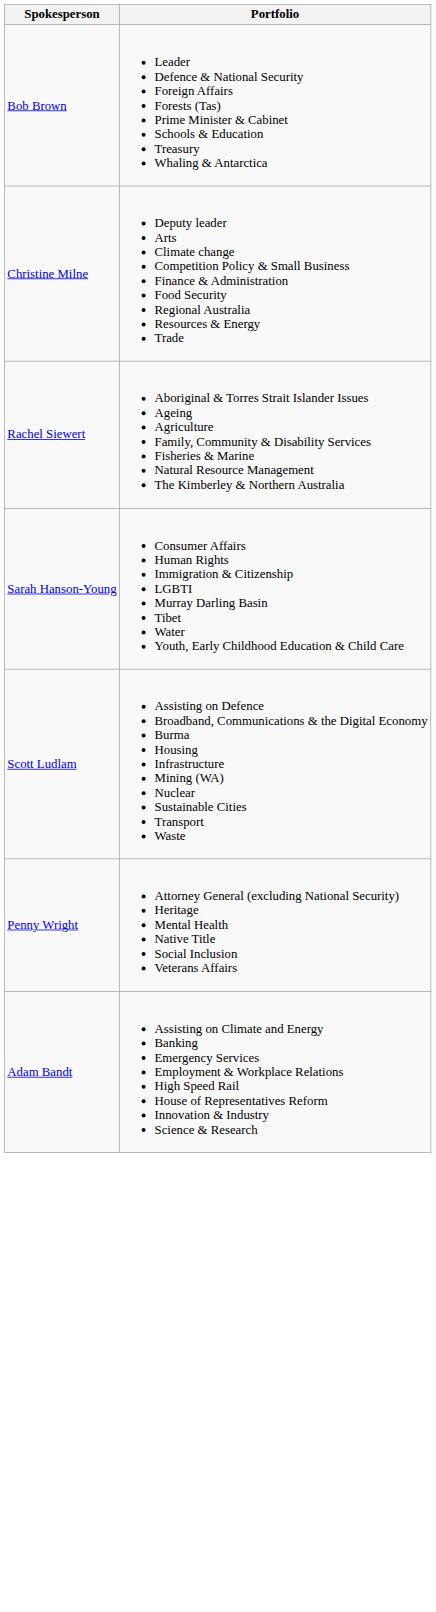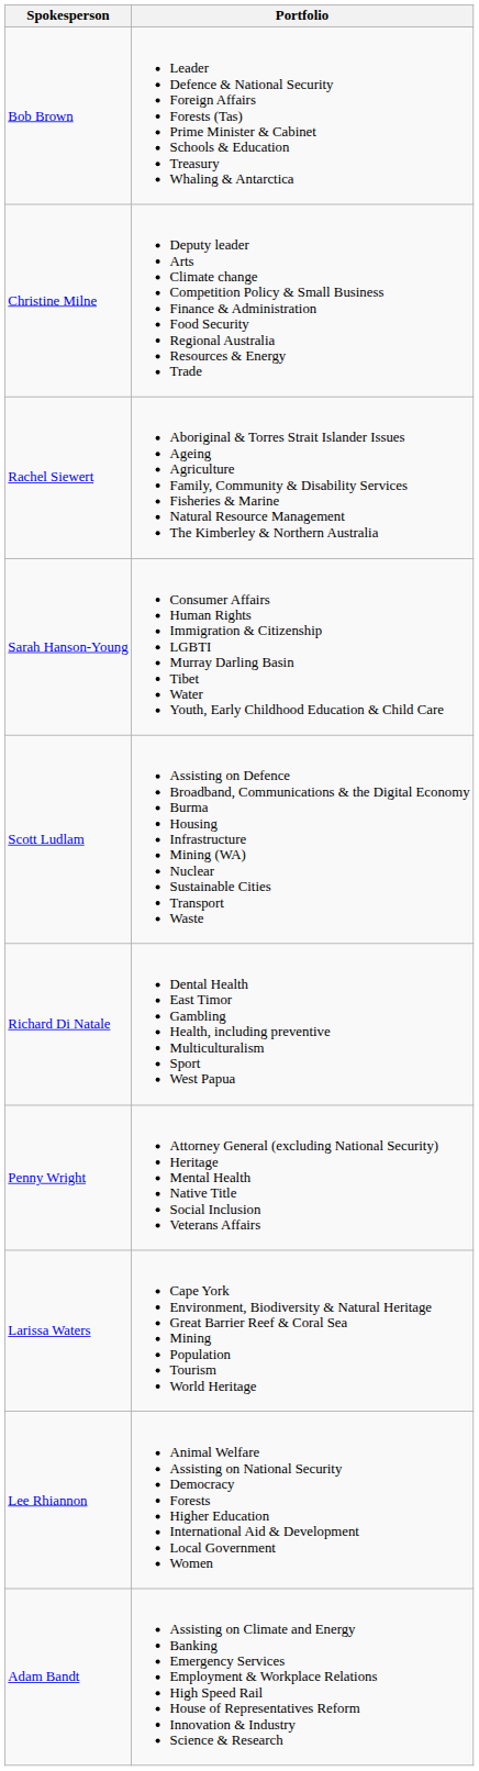+ row: Richard Di Natale | Dental Health East Timor Gambling Health, including preventive Multiculturalism Sport West Papua
+ row: Larissa Waters | Cape York Environment, Biodiversity & Natural Heritage Great Barrier Reef & Coral Sea Mining Population Tourism World Heritage
+ row: Lee Rhiannon | Animal Welfare Assisting on National Security Democracy Forests Higher Education International Aid & Development Local Government Women
